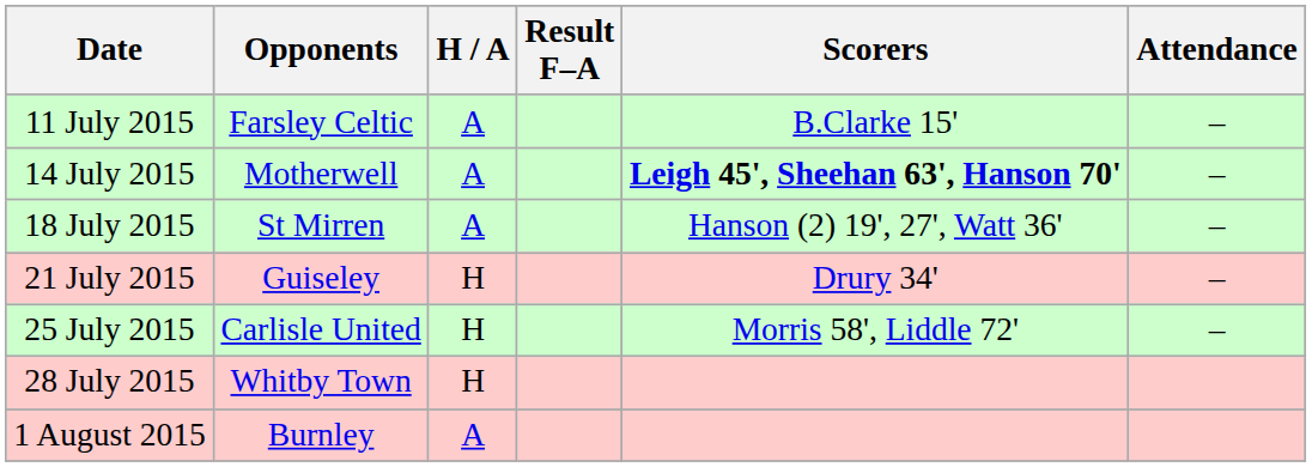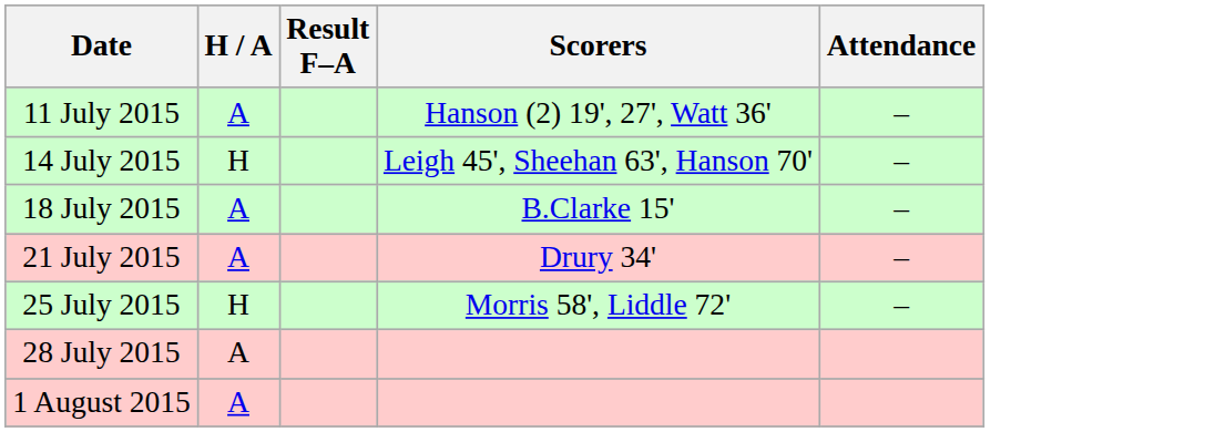- column: Opponents | Farsley Celtic | Motherwell | St Mirren | Guiseley | Carlisle United | Whitby Town | Burnley
11 July 2015 | Scorers: B.Clarke 15' -> Hanson (2) 19', 27', Watt 36'
14 July 2015 | H / A: A -> H
14 July 2015 | Scorers: bold -> normal
18 July 2015 | Scorers: Hanson (2) 19', 27', Watt 36' -> B.Clarke 15'
21 July 2015 | H / A: H -> A
28 July 2015 | H / A: H -> A
